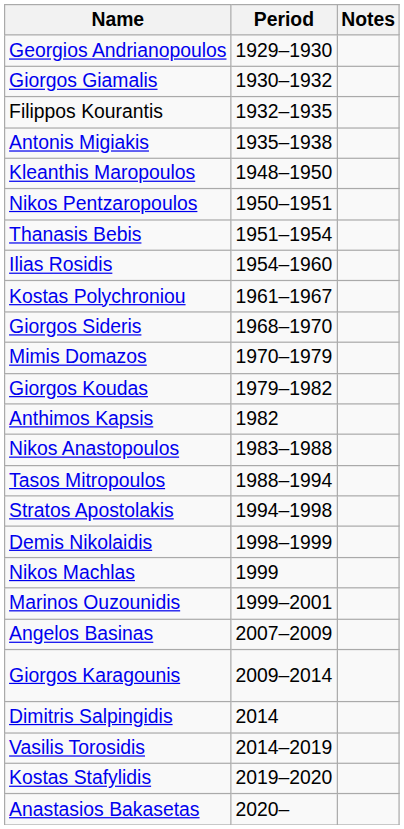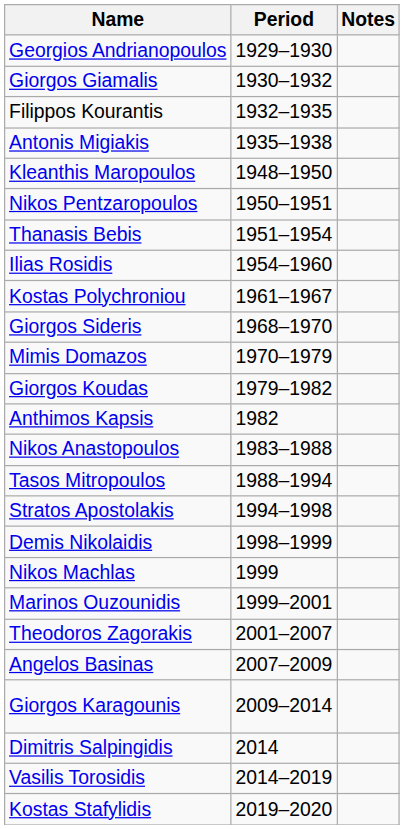+ row: Theodoros Zagorakis | 2001–2007
- row: Anastasios Bakasetas | 2020–
